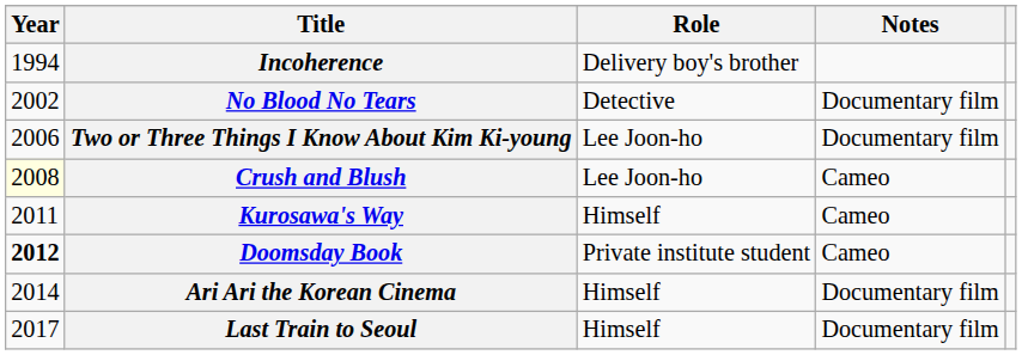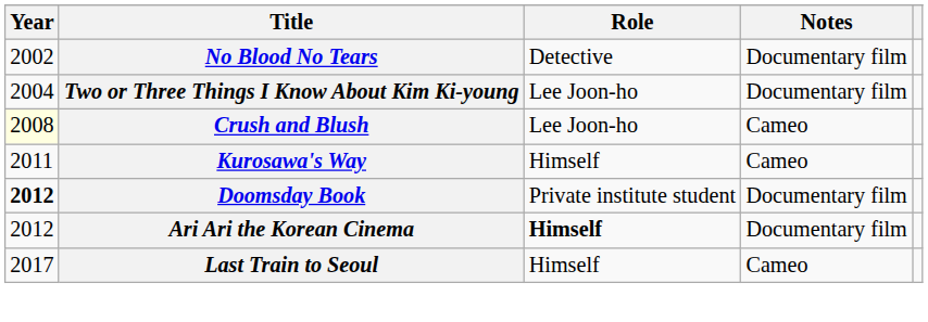- row: 1994 | Incoherence | Delivery boy's brother
Two or Three Things I Know About Kim Ki-young | Year: 2006 -> 2004
Doomsday Book | Notes: Cameo -> Documentary film
Ari Ari the Korean Cinema | Year: 2014 -> 2012
Ari Ari the Korean Cinema | Role: normal -> bold
Last Train to Seoul | Notes: Documentary film -> Cameo
